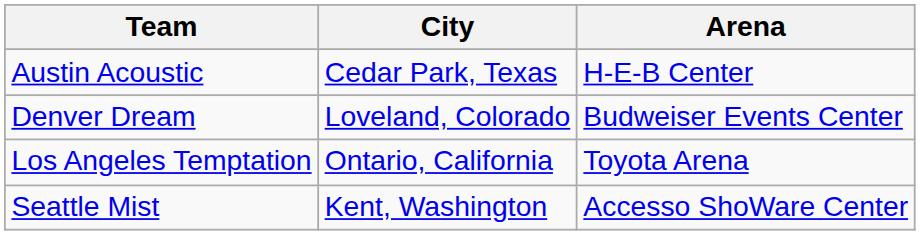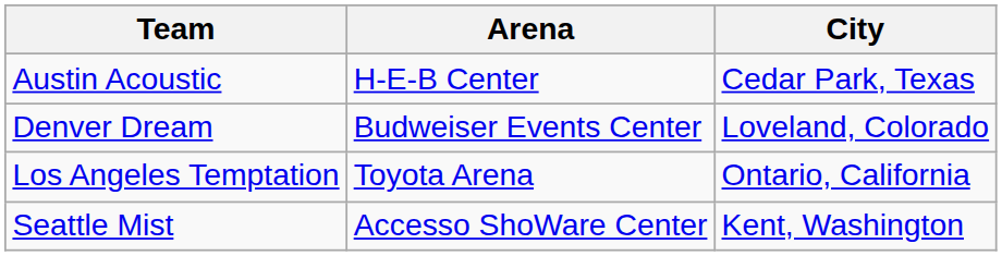columns swapped: Arena <-> City
